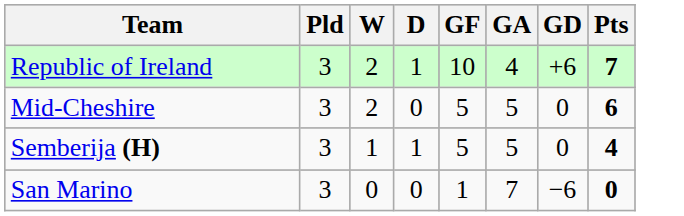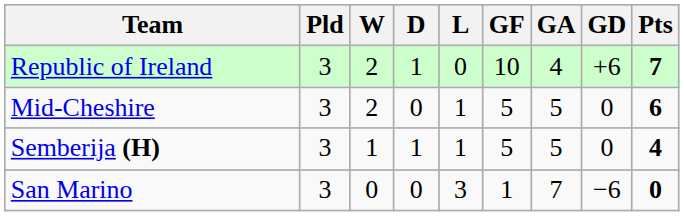+ column: L | 0 | 1 | 1 | 3
